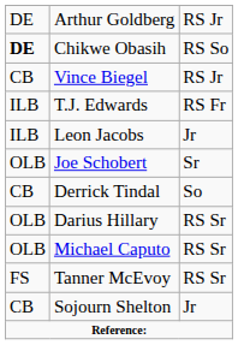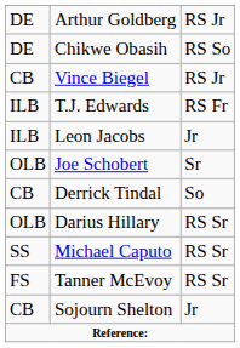Chikwe Obasih | column 1: bold -> normal
Michael Caputo | column 1: OLB -> SS
